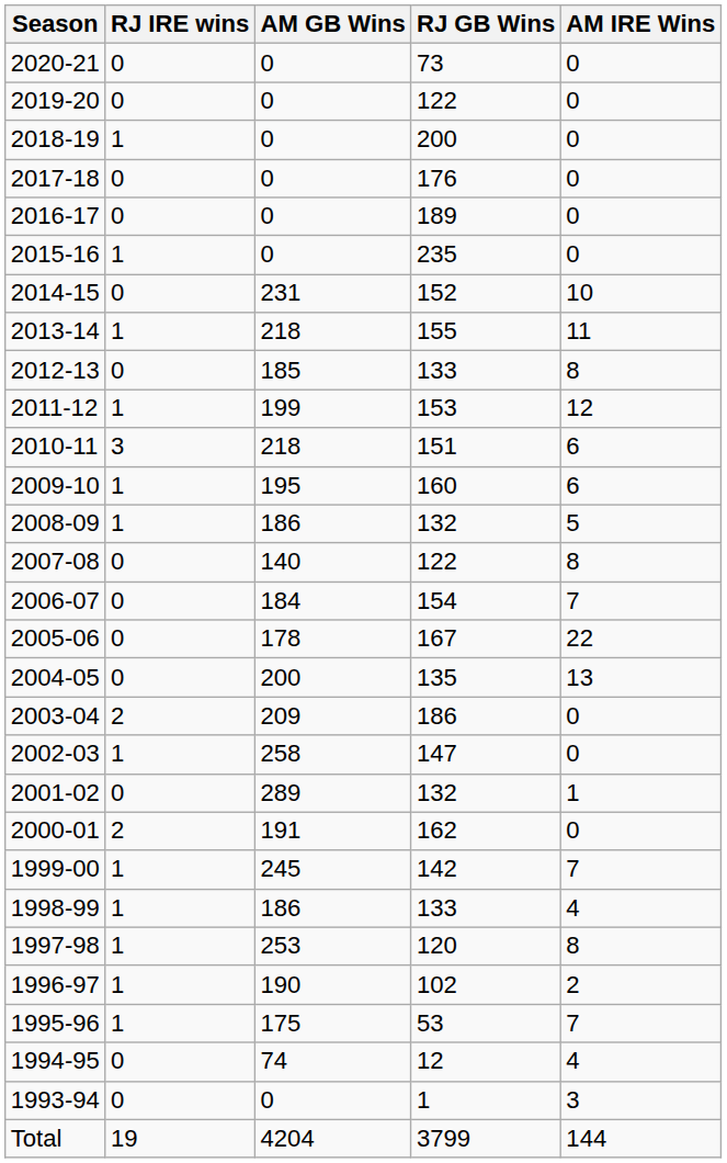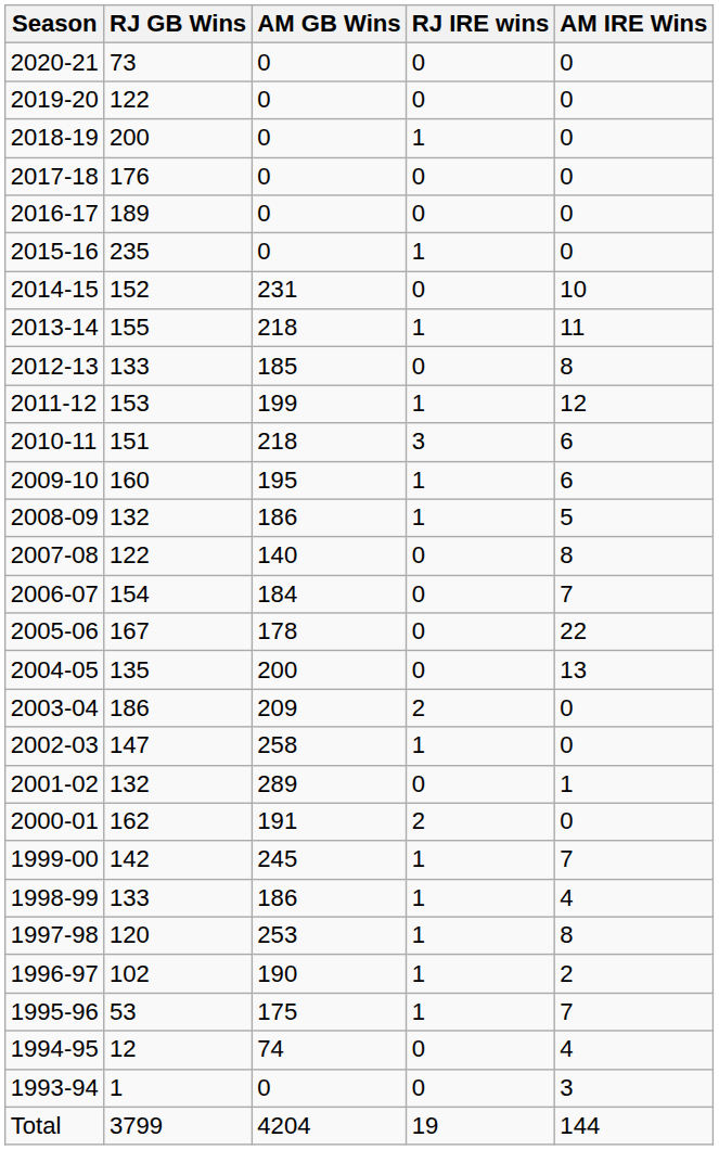columns swapped: RJ GB Wins <-> RJ IRE wins
